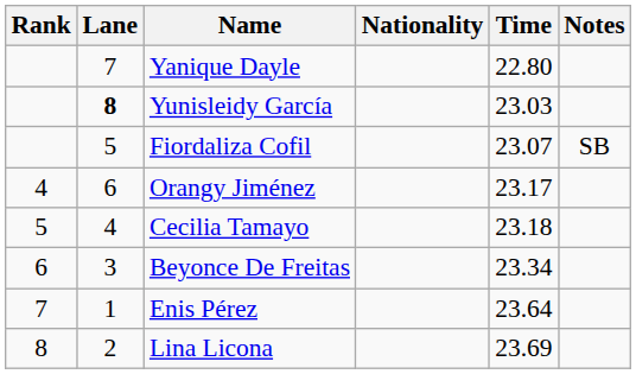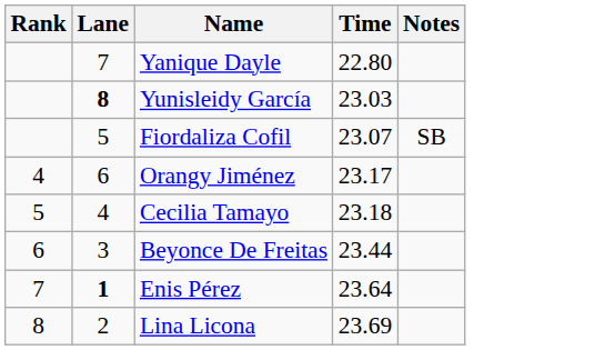- column: Nationality
Beyonce De Freitas | Time: 23.34 -> 23.44
Enis Pérez | Lane: normal -> bold
